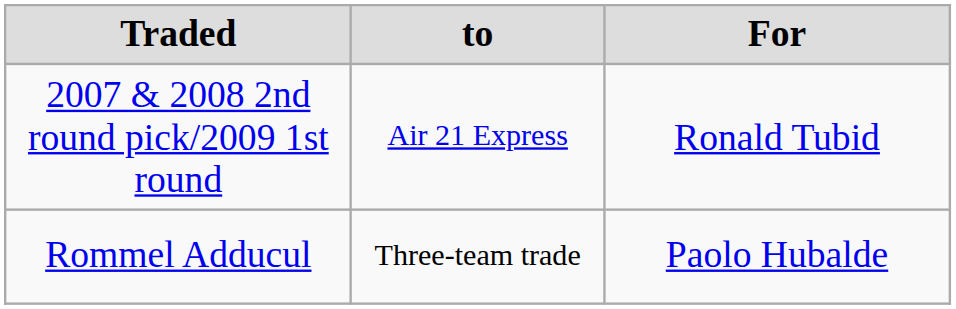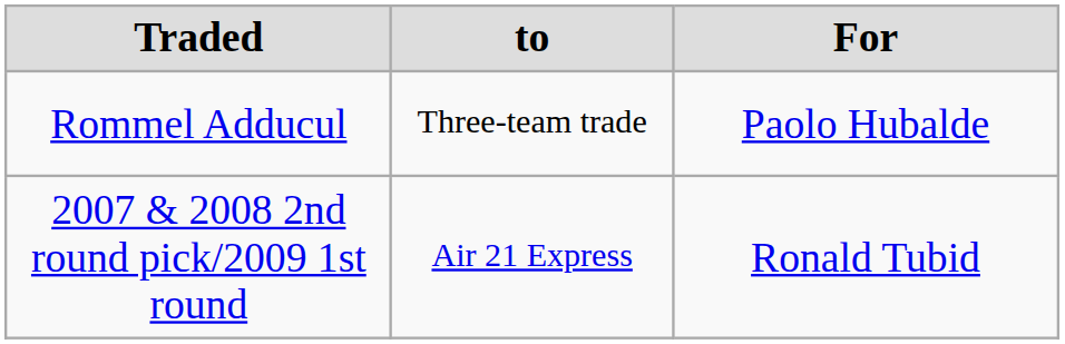rows swapped: 2007 & 2008 2nd round pick/2009 1st round <-> Rommel Adducul
